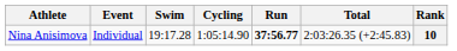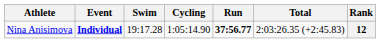Nina Anisimova | Event: normal -> bold
Nina Anisimova | Rank: 10 -> 12
